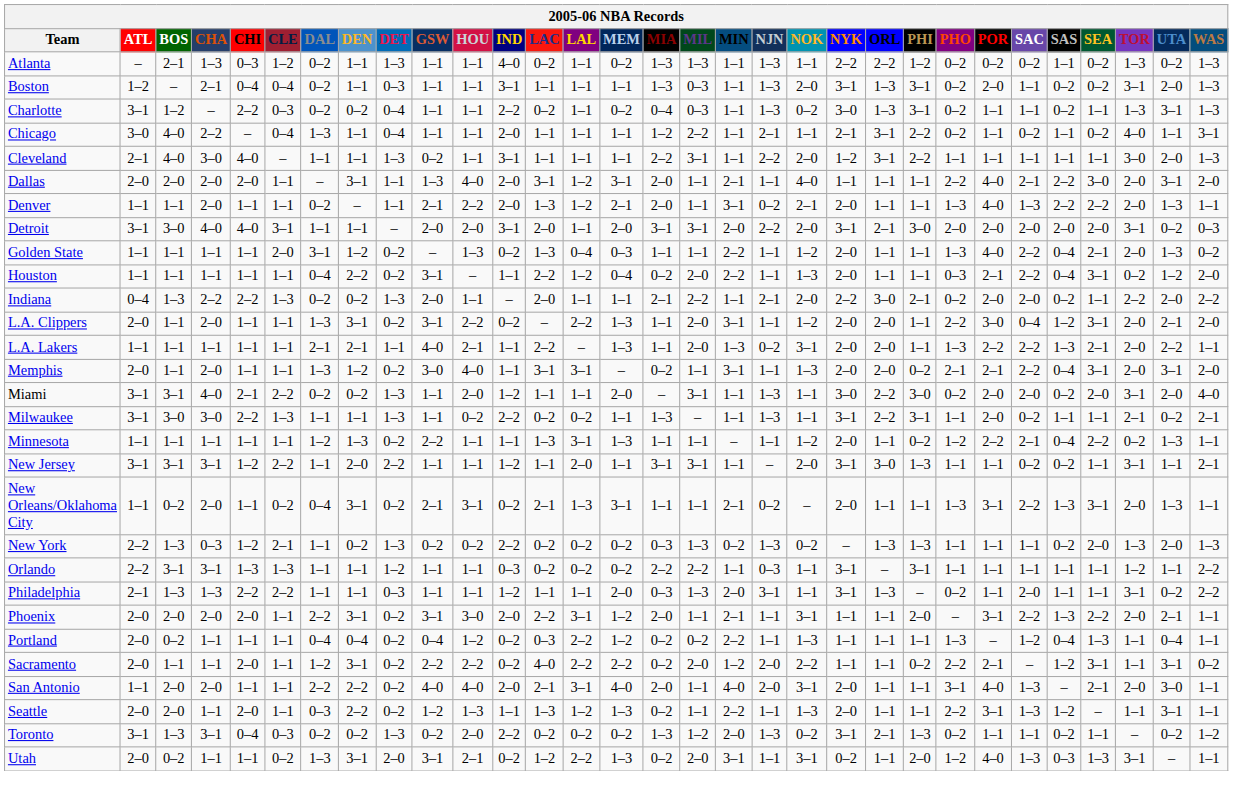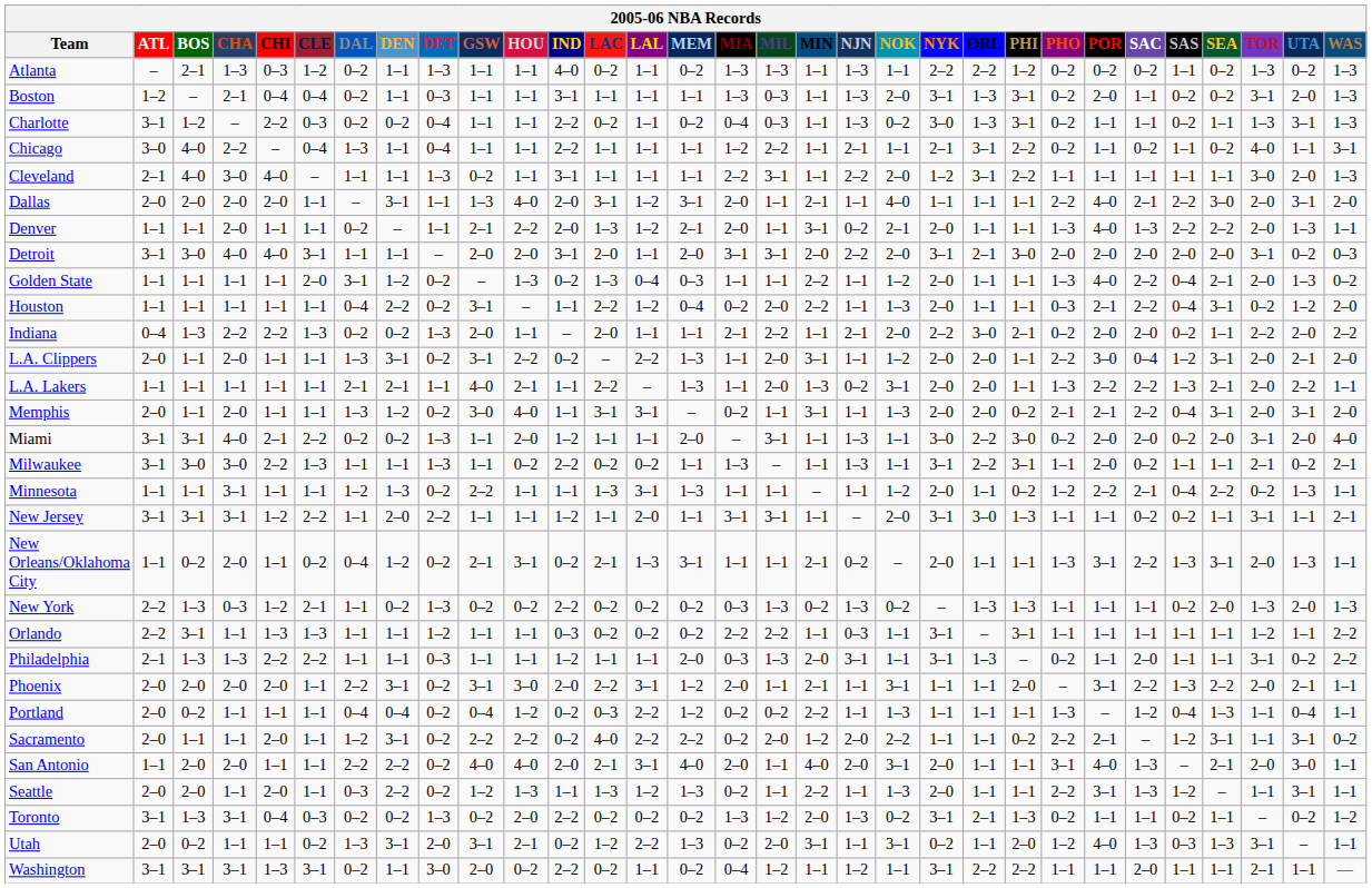Chicago | IND: 2–0 -> 2–2
Minnesota | CHA: 1–1 -> 3–1
New Orleans/Oklahoma City | DEN: 3–1 -> 1–2
Orlando | CHA: 3–1 -> 1–1
+ row: Washington | 3–1 | 3–1 | 3–1 | 1–3 | 3–1 | 0–2 | 1–1 | 3–0 | 2–0 | 0–2 | 2–2 | 0–2 | 1–1 | 0–2 | 0–4 | 1–2 | 1–1 | 1–2 | 1–1 | 3–1 | 2–2 | 2–2 | 1–1 | 1–1 | 2–0 | 1–1 | 1–1 | 2–1 | 1–1 | —
